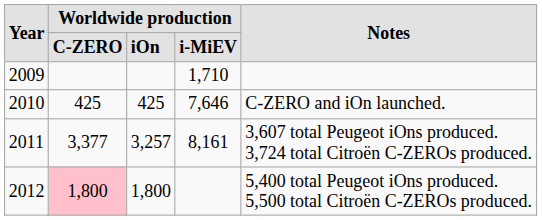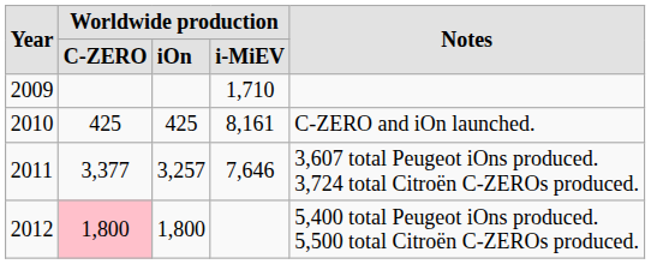2010 | column 4: 7,646 -> 8,161
2011 | column 4: 8,161 -> 7,646
